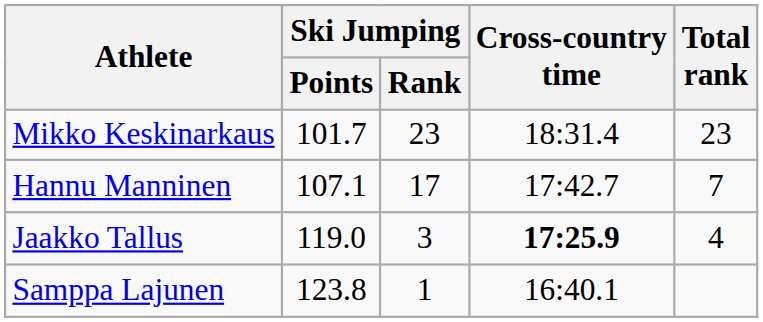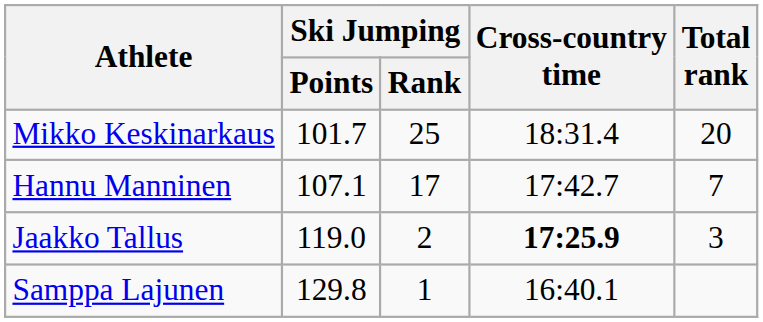Mikko Keskinarkaus | Ski Jumping / Rank: 23 -> 25
Mikko Keskinarkaus | Total rank: 23 -> 20
Jaakko Tallus | Ski Jumping / Rank: 3 -> 2
Jaakko Tallus | Total rank: 4 -> 3
Samppa Lajunen | Ski Jumping / Points: 123.8 -> 129.8
